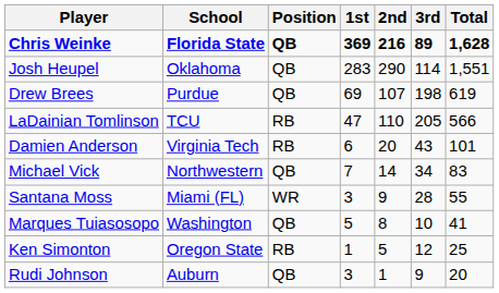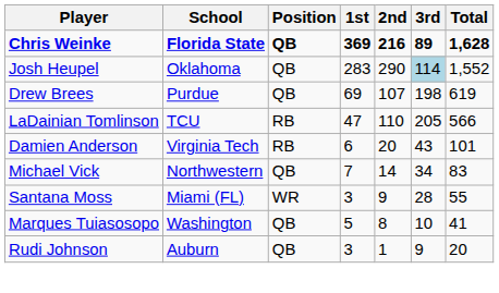Josh Heupel | 3rd: no background -> lightblue background
Josh Heupel | Total: 1,551 -> 1,552
- row: Ken Simonton | Oregon State | RB | 1 | 5 | 12 | 25
